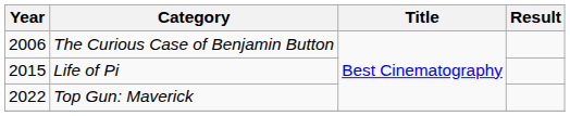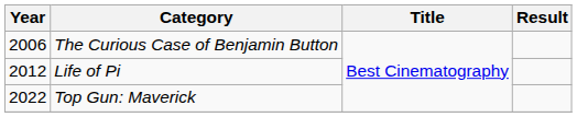Life of Pi | Year: 2015 -> 2012
